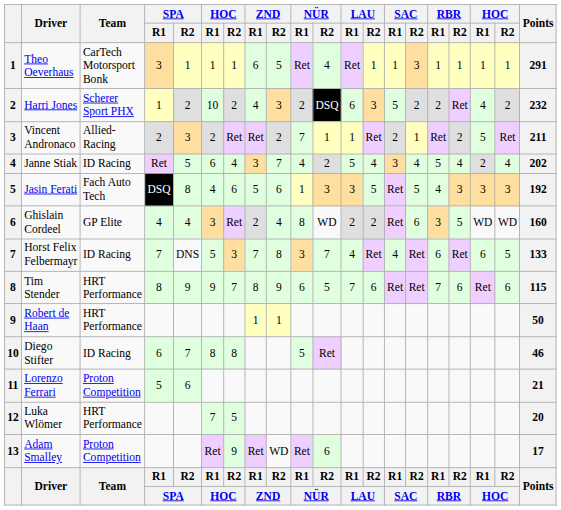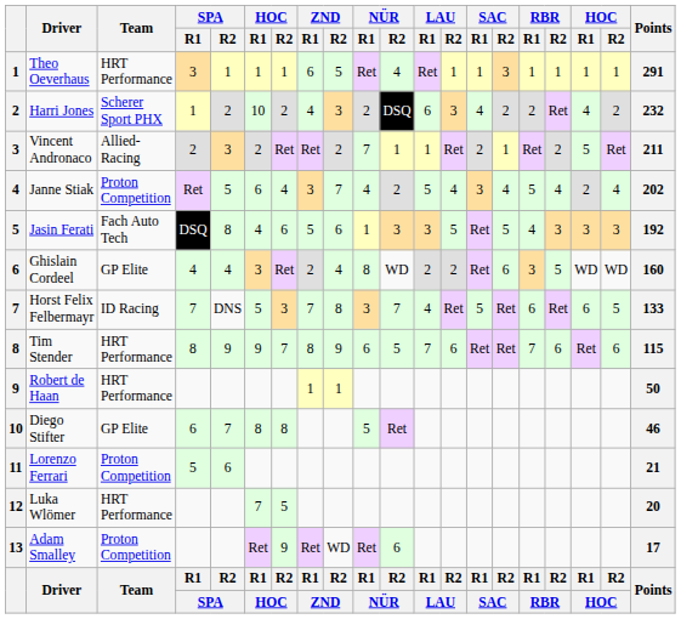Theo Oeverhaus | Team: CarTech Motorsport Bonk -> HRT Performance
Harri Jones | SAC / R1: 5 -> 4
Janne Stiak | Team: ID Racing -> Proton Competition
Horst Felix Felbermayr | SAC / R1: 4 -> 5
Diego Stifter | Team: ID Racing -> GP Elite
